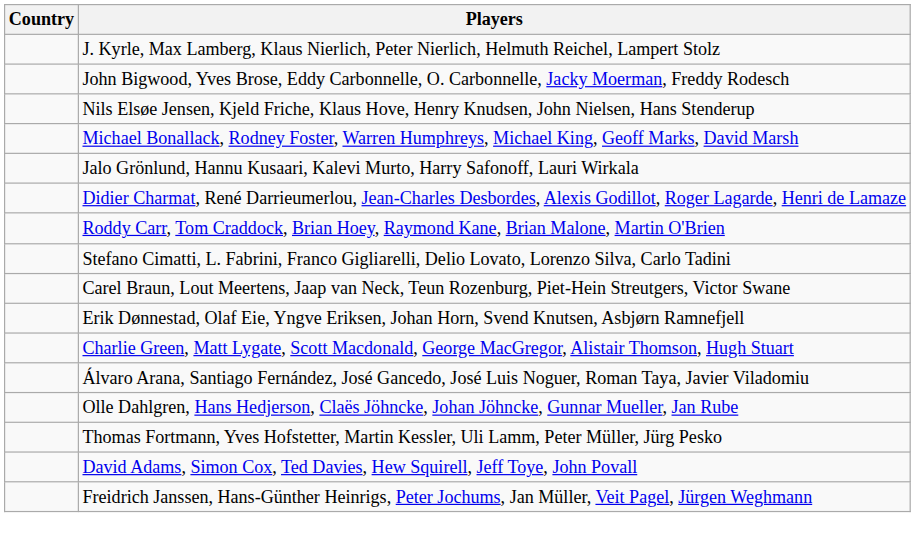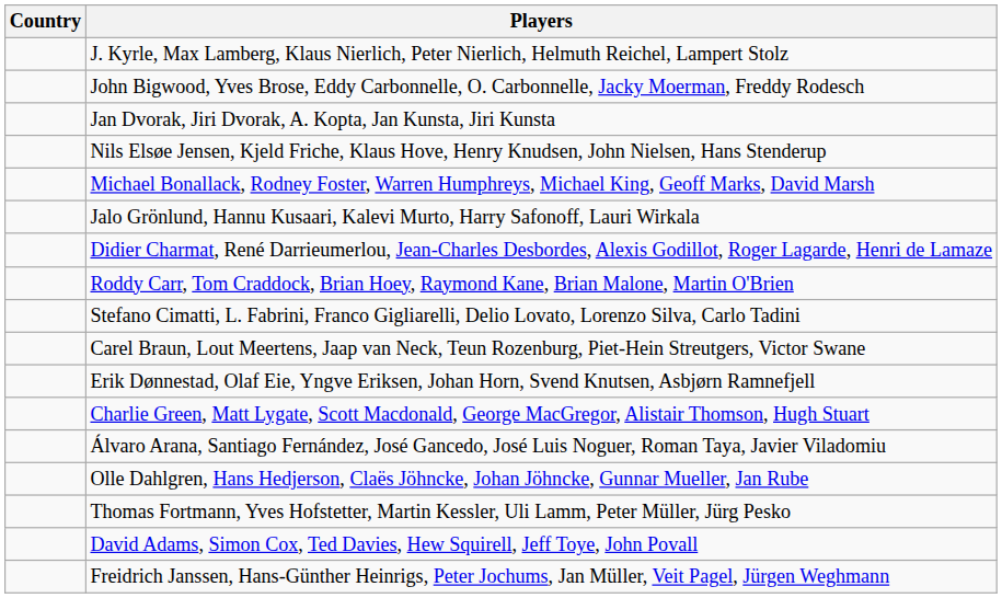+ row: Jan Dvorak, Jiri Dvorak, A. Kopta, Jan Kunsta, Jiri Kunsta
